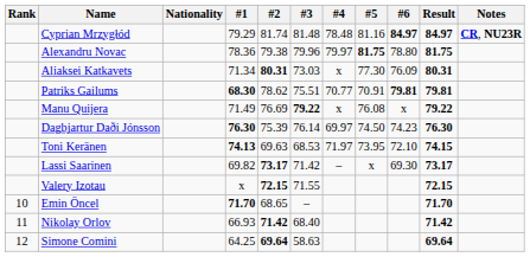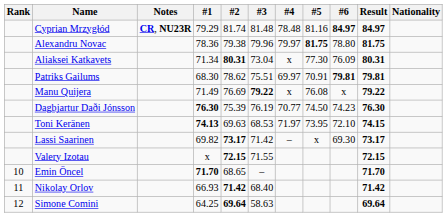columns swapped: Nationality <-> Notes
Aliaksei Katkavets | #3: 73.03 -> 73.04
Patriks Gailums | #1: bold -> normal
Patriks Gailums | #4: 70.77 -> 69.97
Dagbjartur Daði Jónsson | #3: 76.14 -> 76.19
Dagbjartur Daði Jónsson | #4: 69.97 -> 70.77
